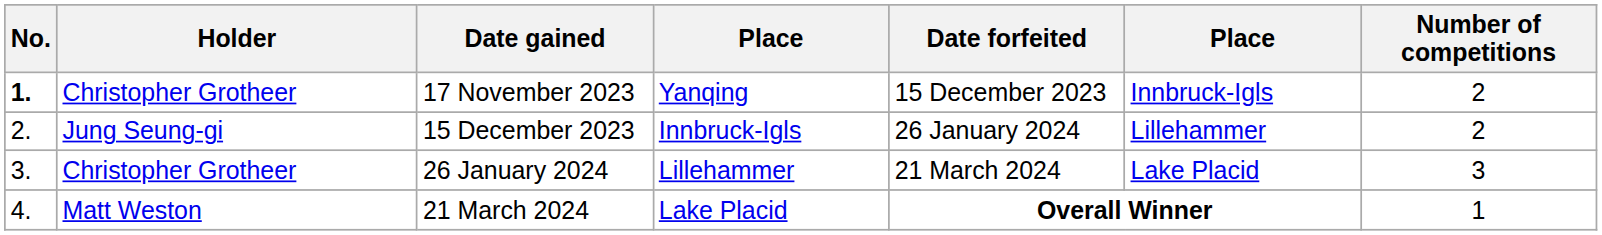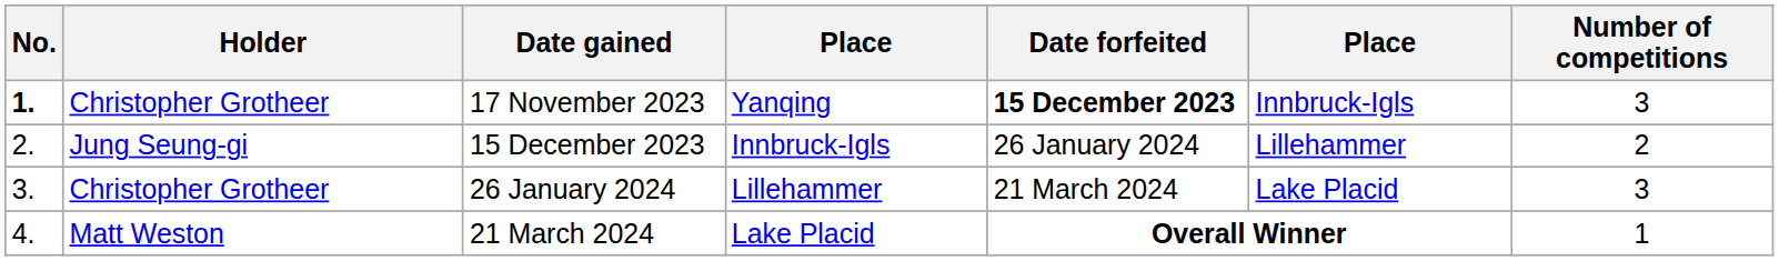17 November 2023 | Date forfeited: normal -> bold
17 November 2023 | Number of competitions: 2 -> 3
